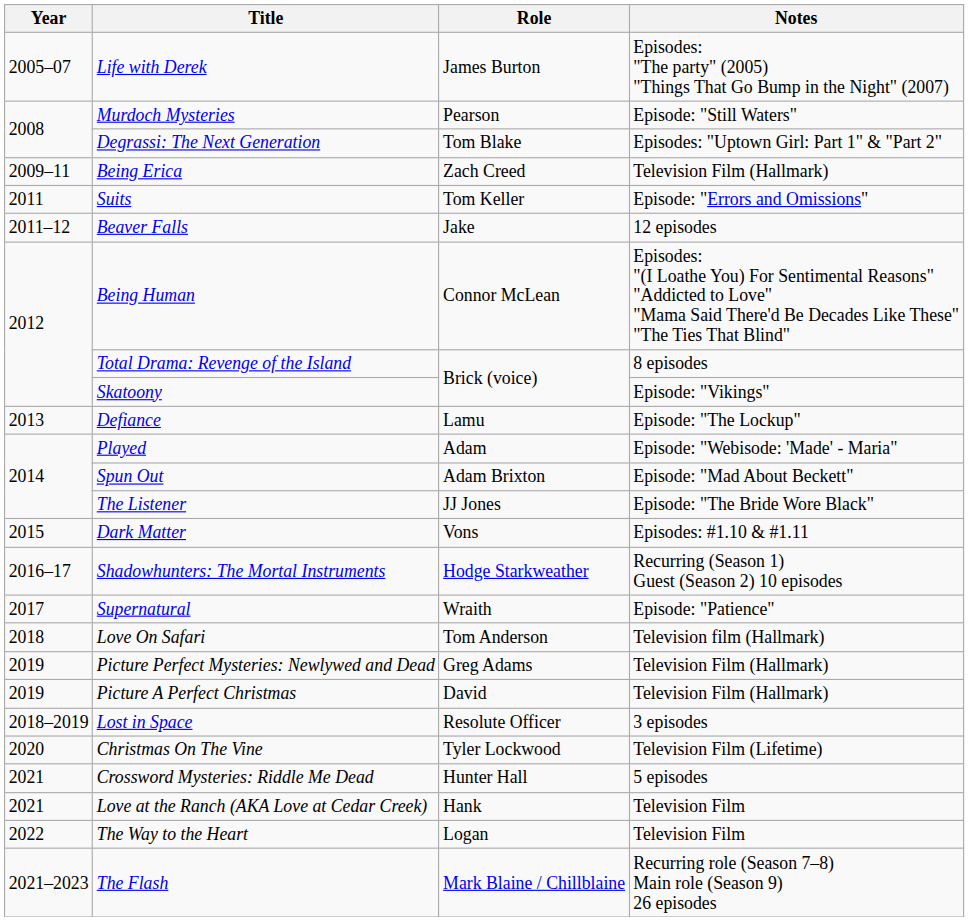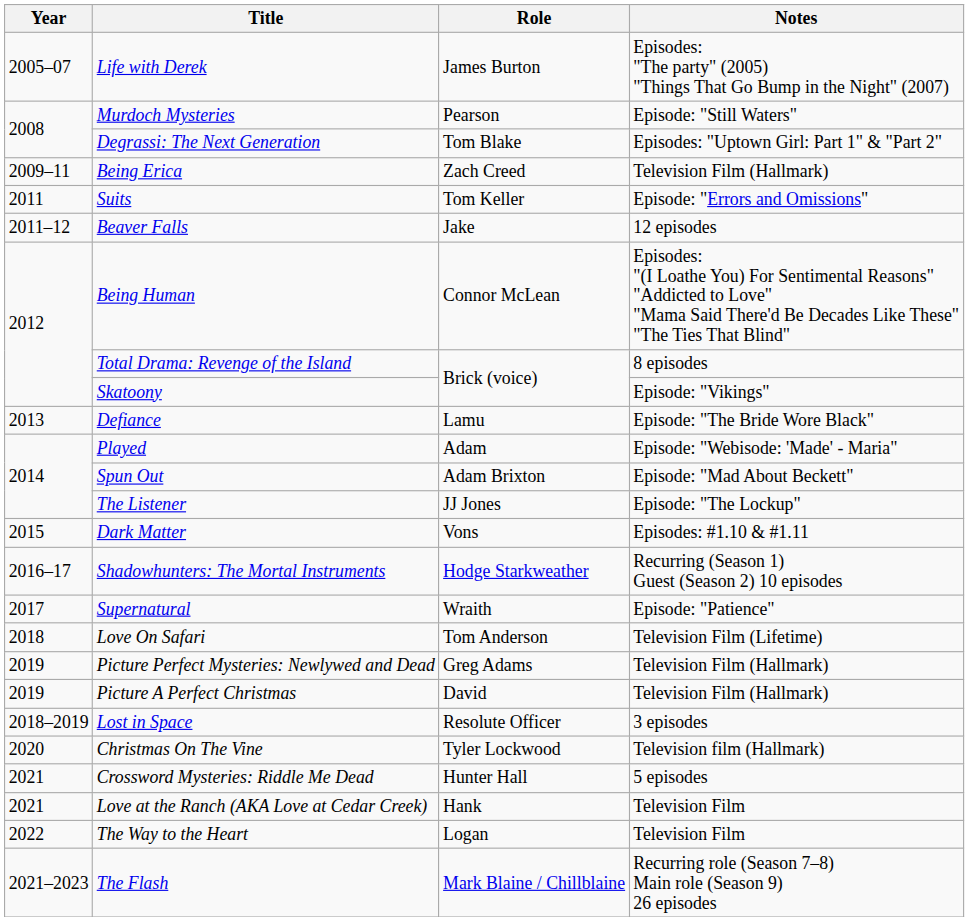Defiance | Notes: Episode: "The Lockup" -> Episode: "The Bride Wore Black"
The Listener | Notes: Episode: "The Bride Wore Black" -> Episode: "The Lockup"
Love On Safari | Notes: Television film (Hallmark) -> Television Film (Lifetime)
Christmas On The Vine | Notes: Television Film (Lifetime) -> Television film (Hallmark)
